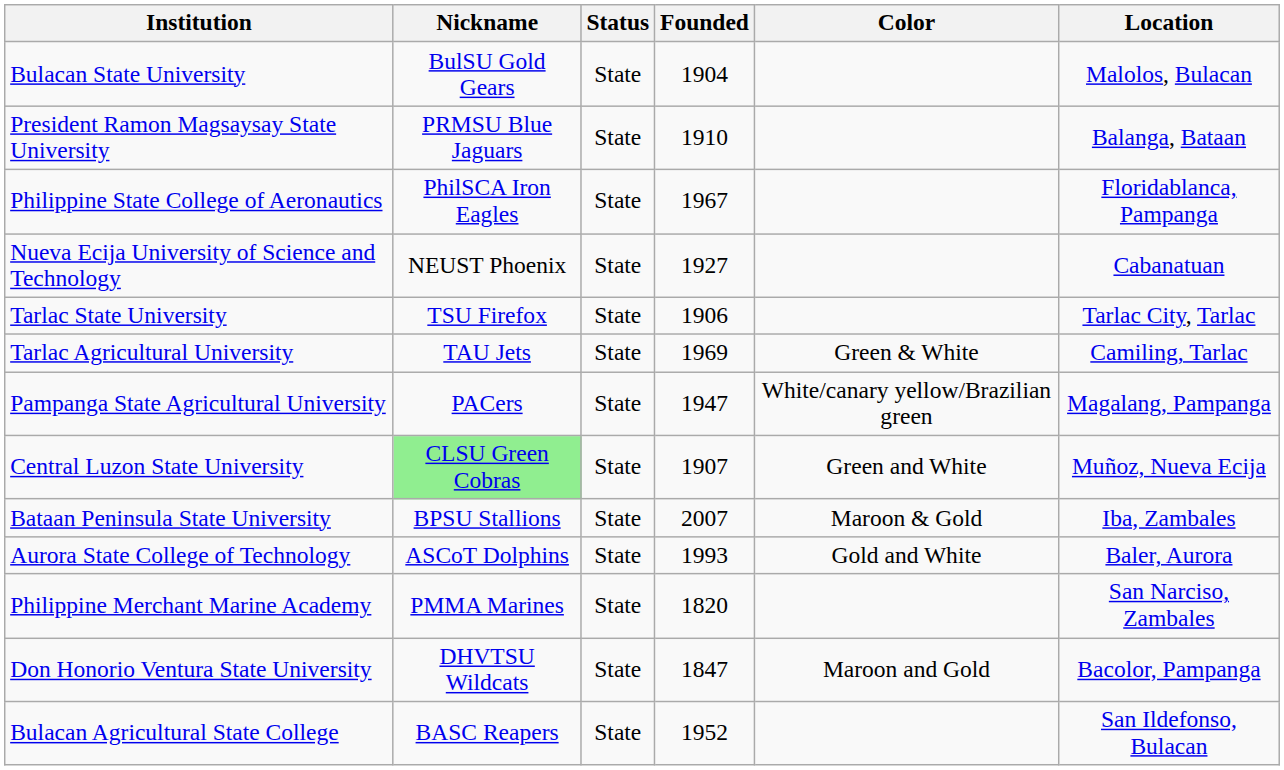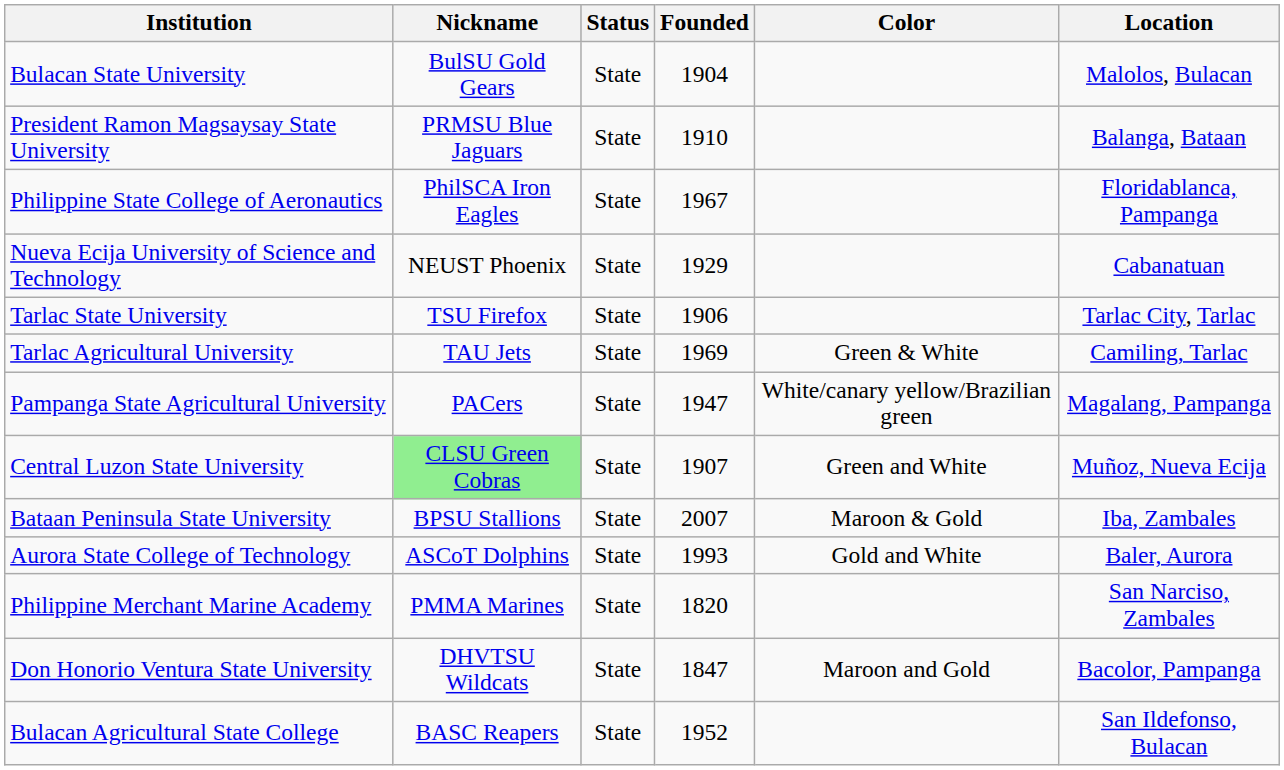Nueva Ecija University of Science and Technology | Founded: 1927 -> 1929
